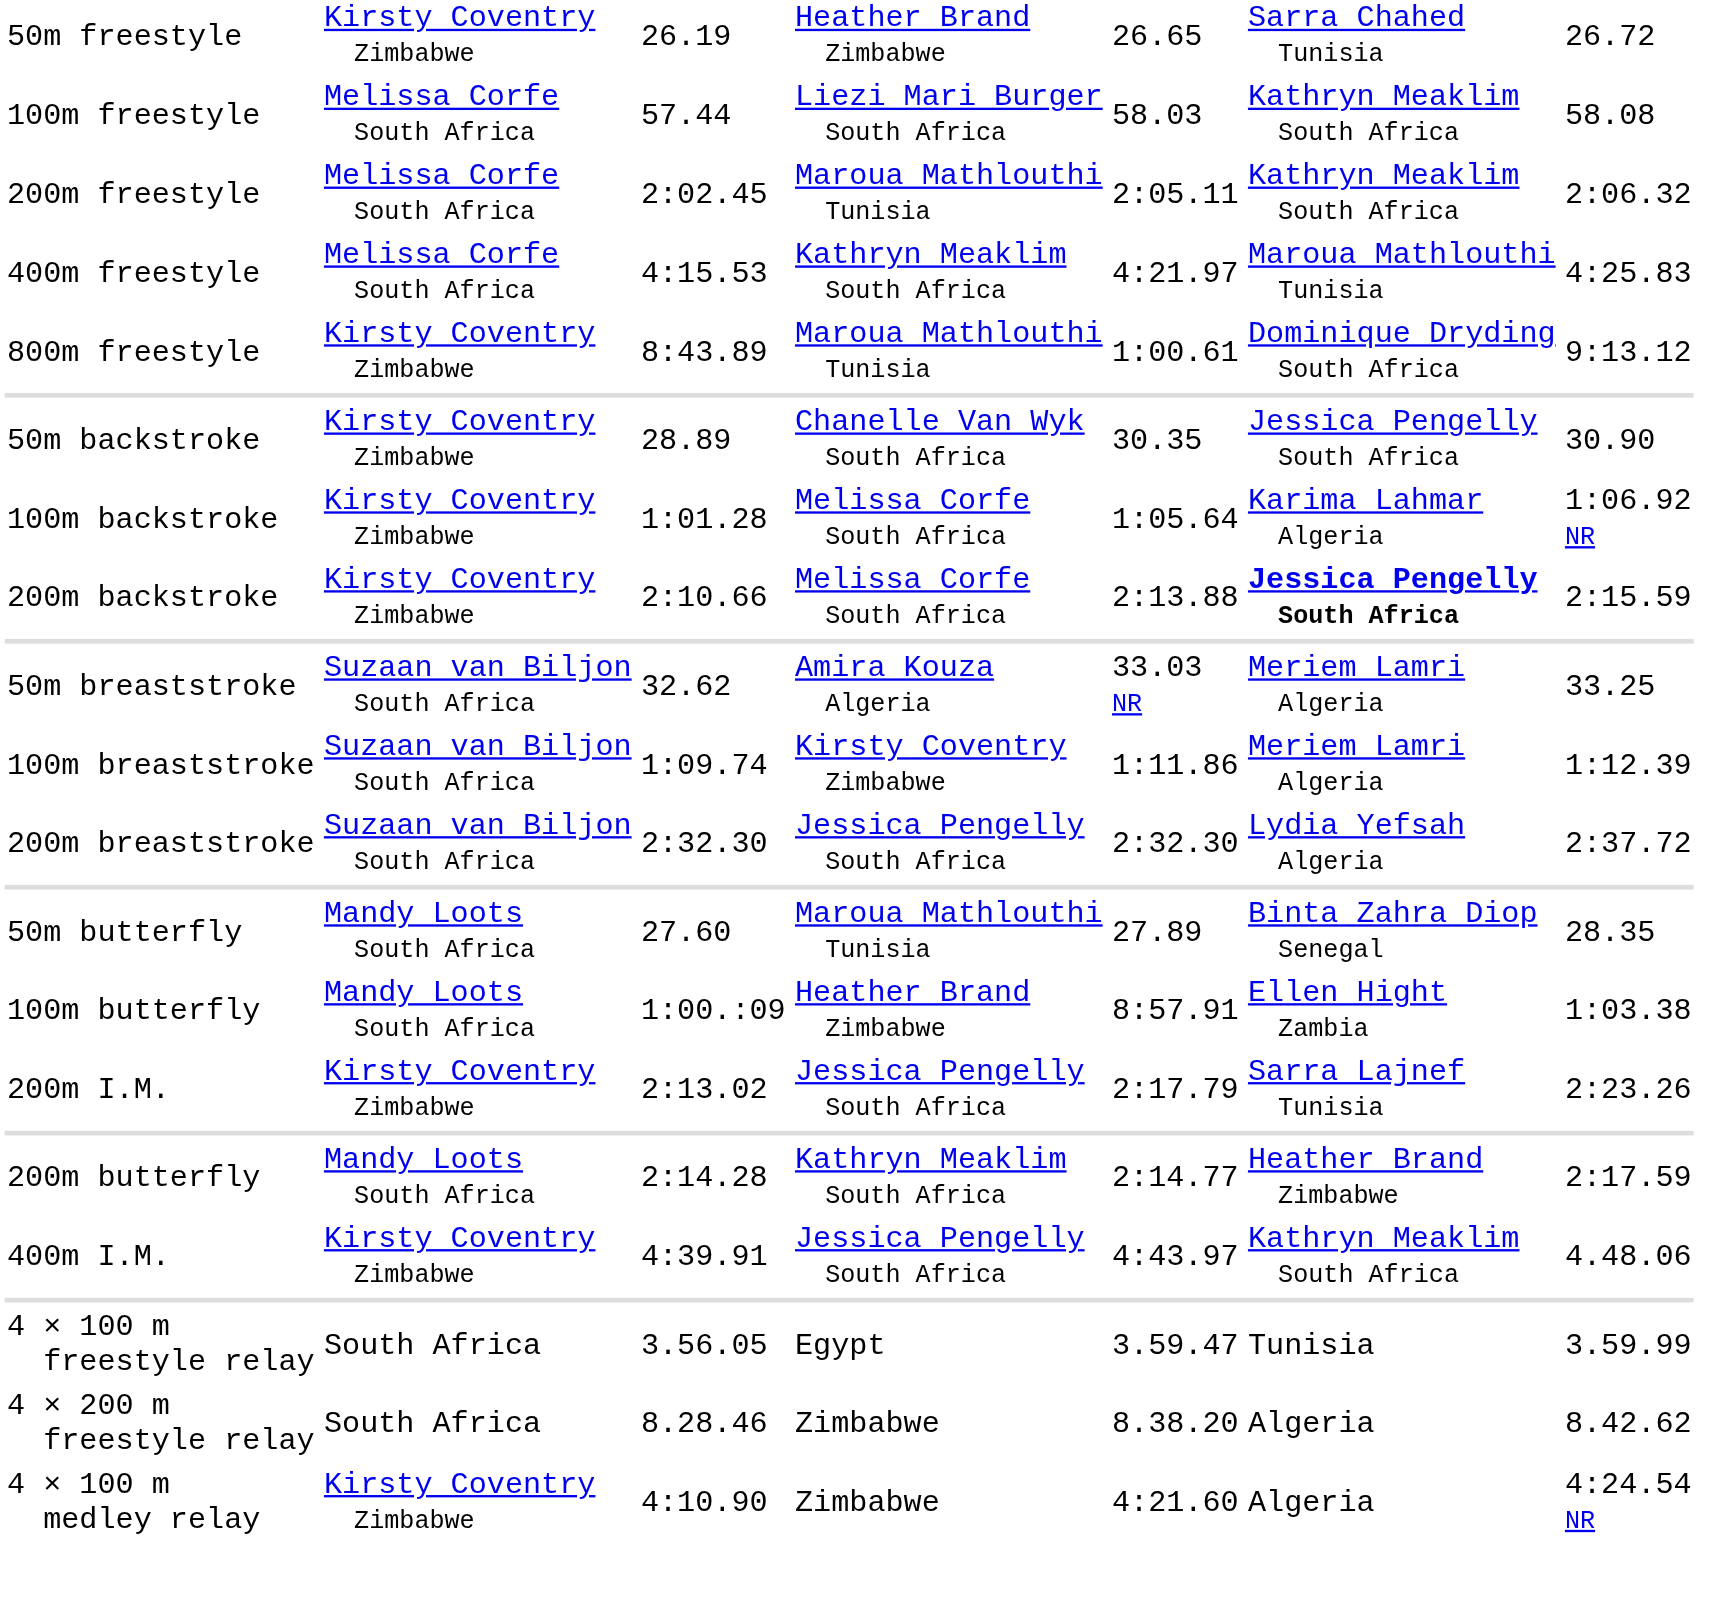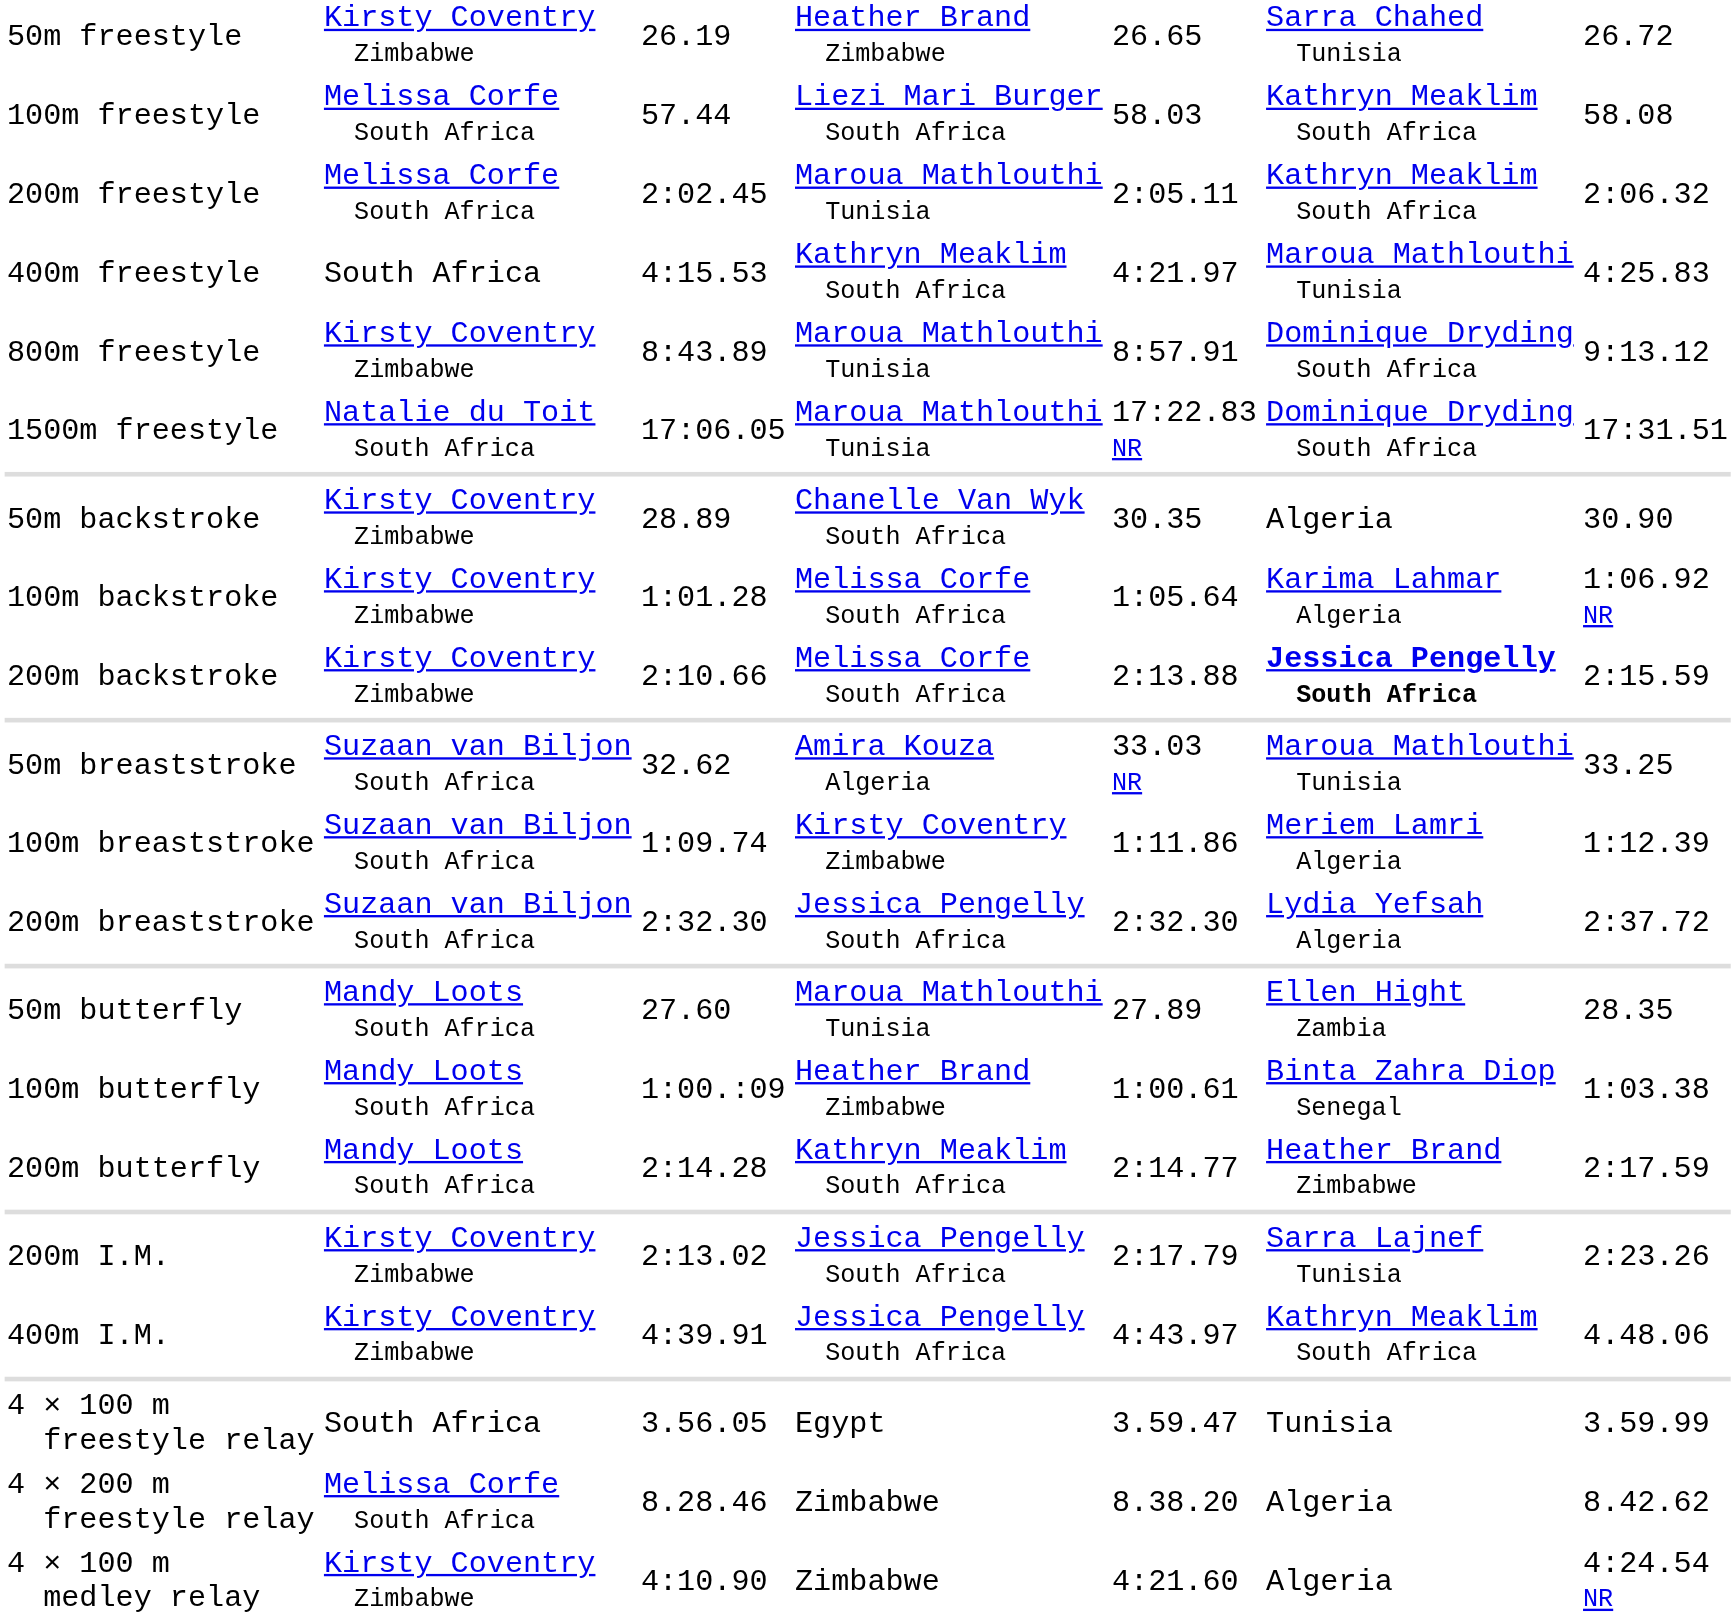400m freestyle | column 2: Melissa Corfe South Africa -> South Africa
800m freestyle | column 5: 1:00.61 -> 8:57.91
+ row: 1500m freestyle | Natalie du Toit South Africa | 17:06.05 | Maroua Mathlouthi Tunisia | 17:22.83 NR | Dominique Dryding South Africa | 17:31.51
50m backstroke | column 6: Jessica Pengelly South Africa -> Algeria
50m breaststroke | column 6: Meriem Lamri Algeria -> Maroua Mathlouthi Tunisia
50m butterfly | column 6: Binta Zahra Diop Senegal -> Ellen Hight Zambia
100m butterfly | column 5: 8:57.91 -> 1:00.61
100m butterfly | column 6: Ellen Hight Zambia -> Binta Zahra Diop Senegal
rows swapped: 200m butterfly <-> 200m I.M.
4 × 200 m freestyle relay | column 2: South Africa -> Melissa Corfe South Africa
